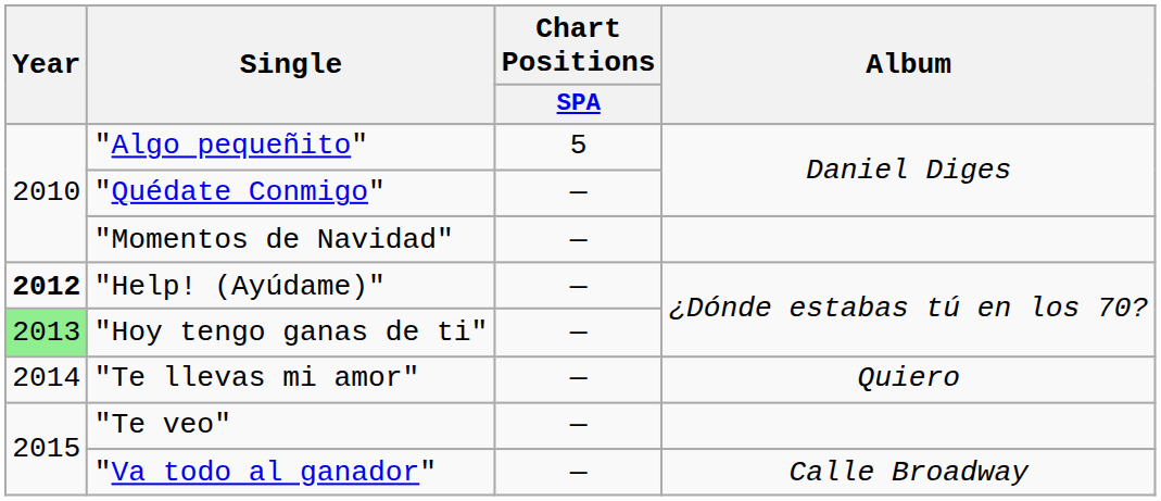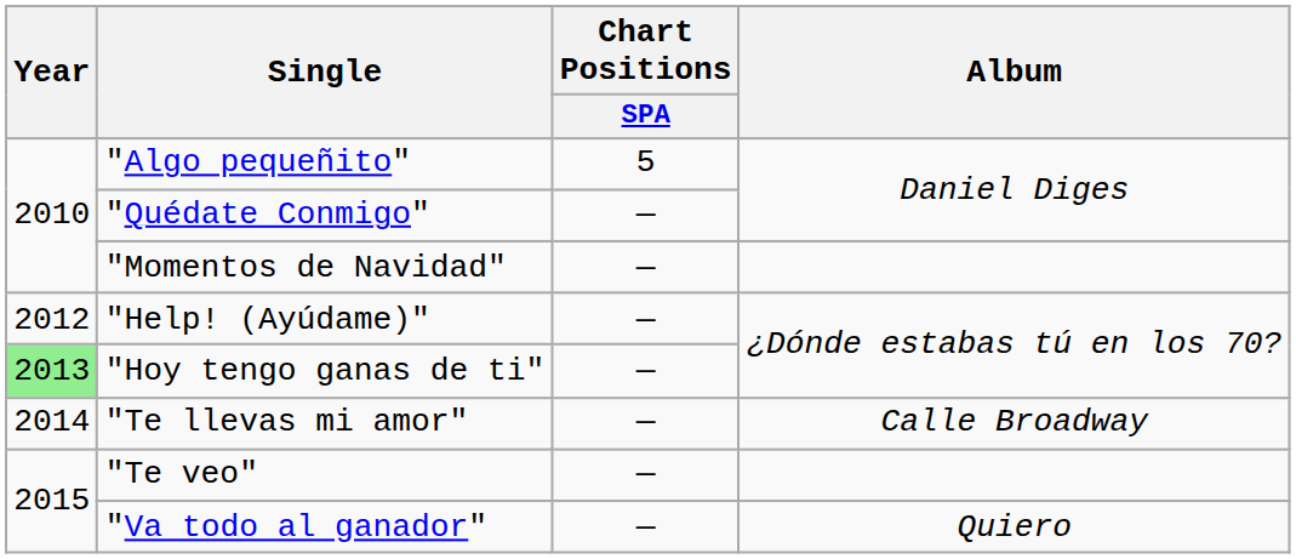"Help! (Ayúdame)" | Year: bold -> normal
"Te llevas mi amor" | Album: Quiero -> Calle Broadway
"Va todo al ganador" | Album: Calle Broadway -> Quiero
